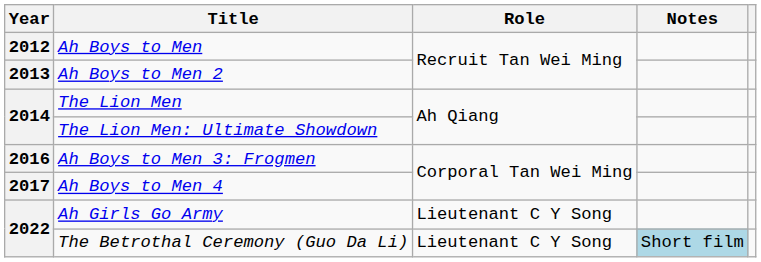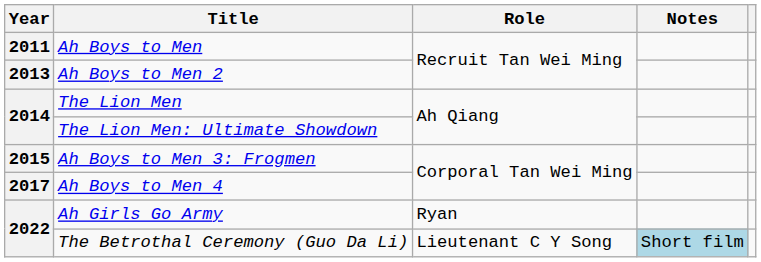Ah Boys to Men | Year: 2012 -> 2011
Ah Boys to Men 3: Frogmen | Year: 2016 -> 2015
Ah Girls Go Army | Role: Lieutenant C Y Song -> Ryan
